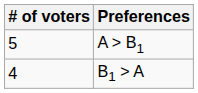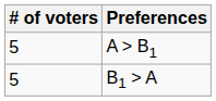B1 > A | # of voters: 4 -> 5
